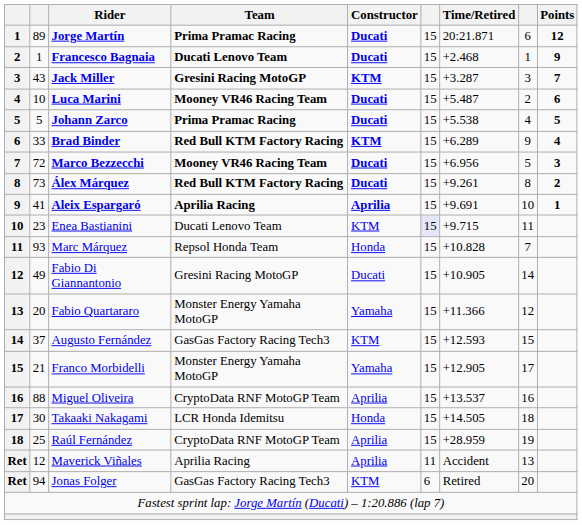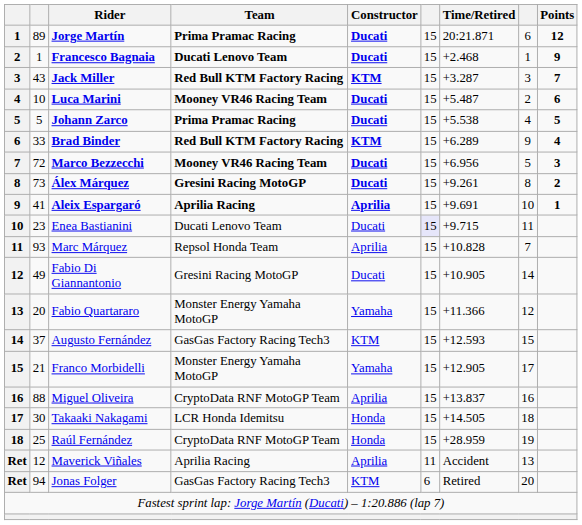Jack Miller | Team: Gresini Racing MotoGP -> Red Bull KTM Factory Racing
Álex Márquez | Team: Red Bull KTM Factory Racing -> Gresini Racing MotoGP
Enea Bastianini | Constructor: KTM -> Ducati
Marc Márquez | Constructor: Honda -> Aprilia
Miguel Oliveira | Time/Retired: +13.537 -> +13.837
Raúl Fernández | Constructor: Aprilia -> Honda
